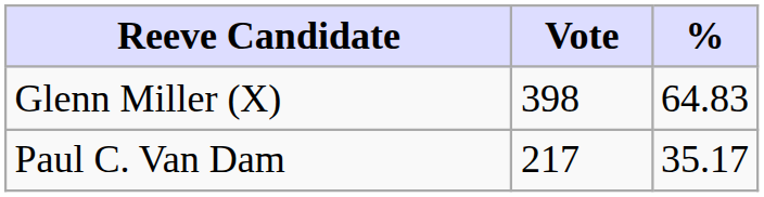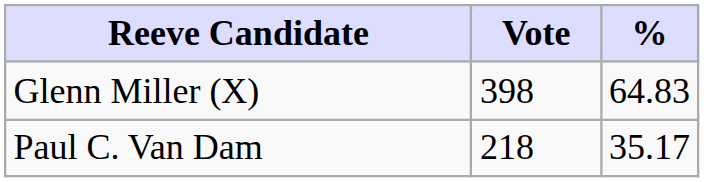Paul C. Van Dam | Vote: 217 -> 218
